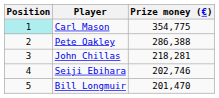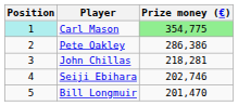Carl Mason | Prize money (€): no background -> lightgreen background
Pete Oakley | Prize money (€): 286,388 -> 286,386
